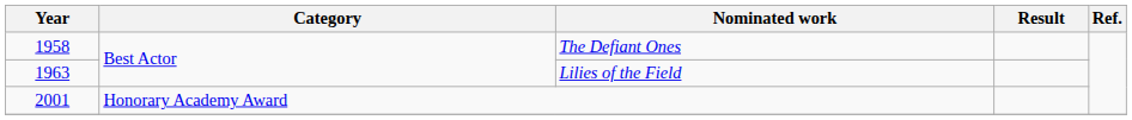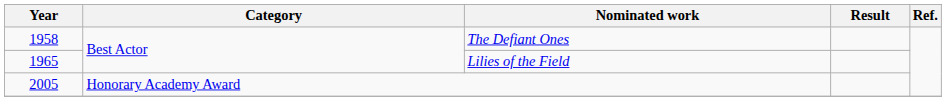Lilies of the Field | Year: 1963 -> 1965
Honorary Academy Award | Year: 2001 -> 2005
